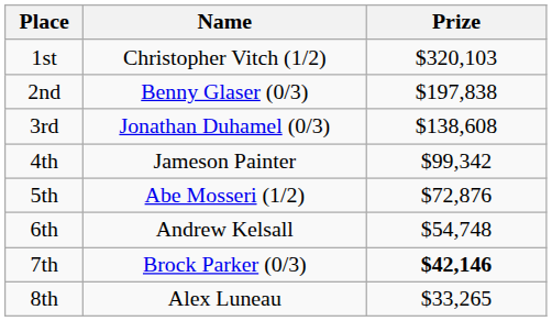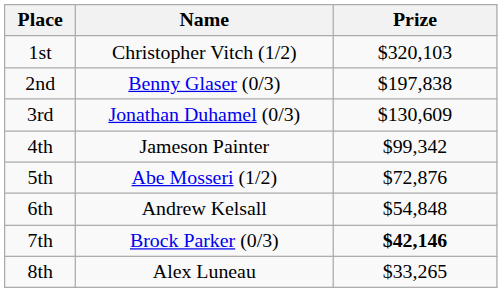3rd | Prize: $138,608 -> $130,609
6th | Prize: $54,748 -> $54,848
